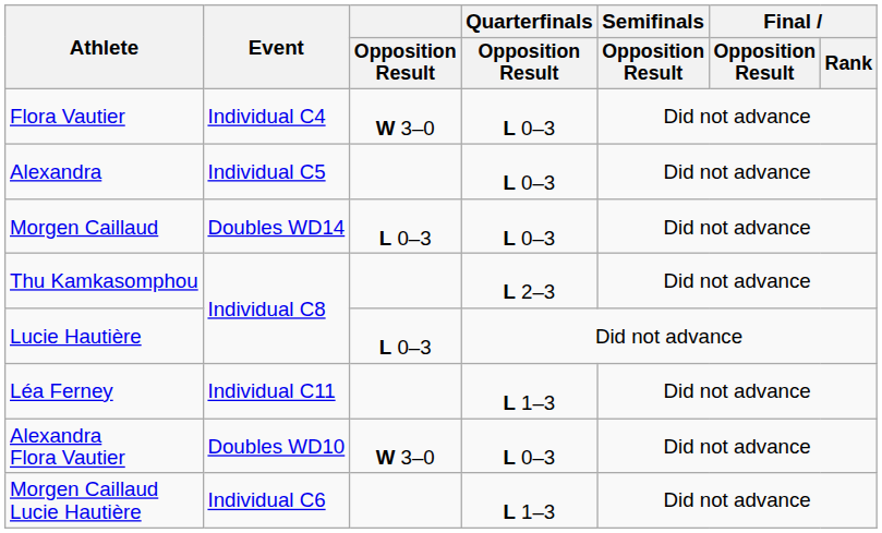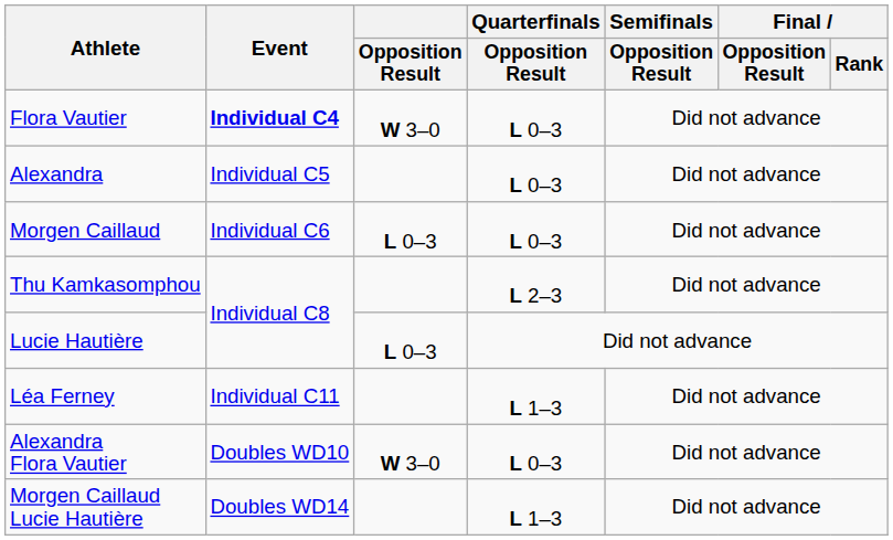Flora Vautier | Event: normal -> bold
Morgen Caillaud | Event: Doubles WD14 -> Individual C6
Morgen Caillaud Lucie Hautière | Event: Individual C6 -> Doubles WD14
